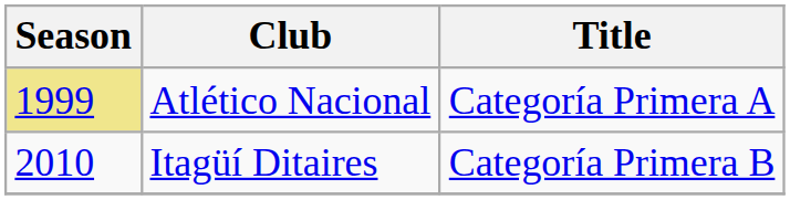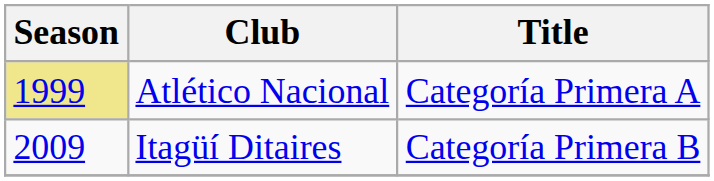Itagüí Ditaires | Season: 2010 -> 2009
